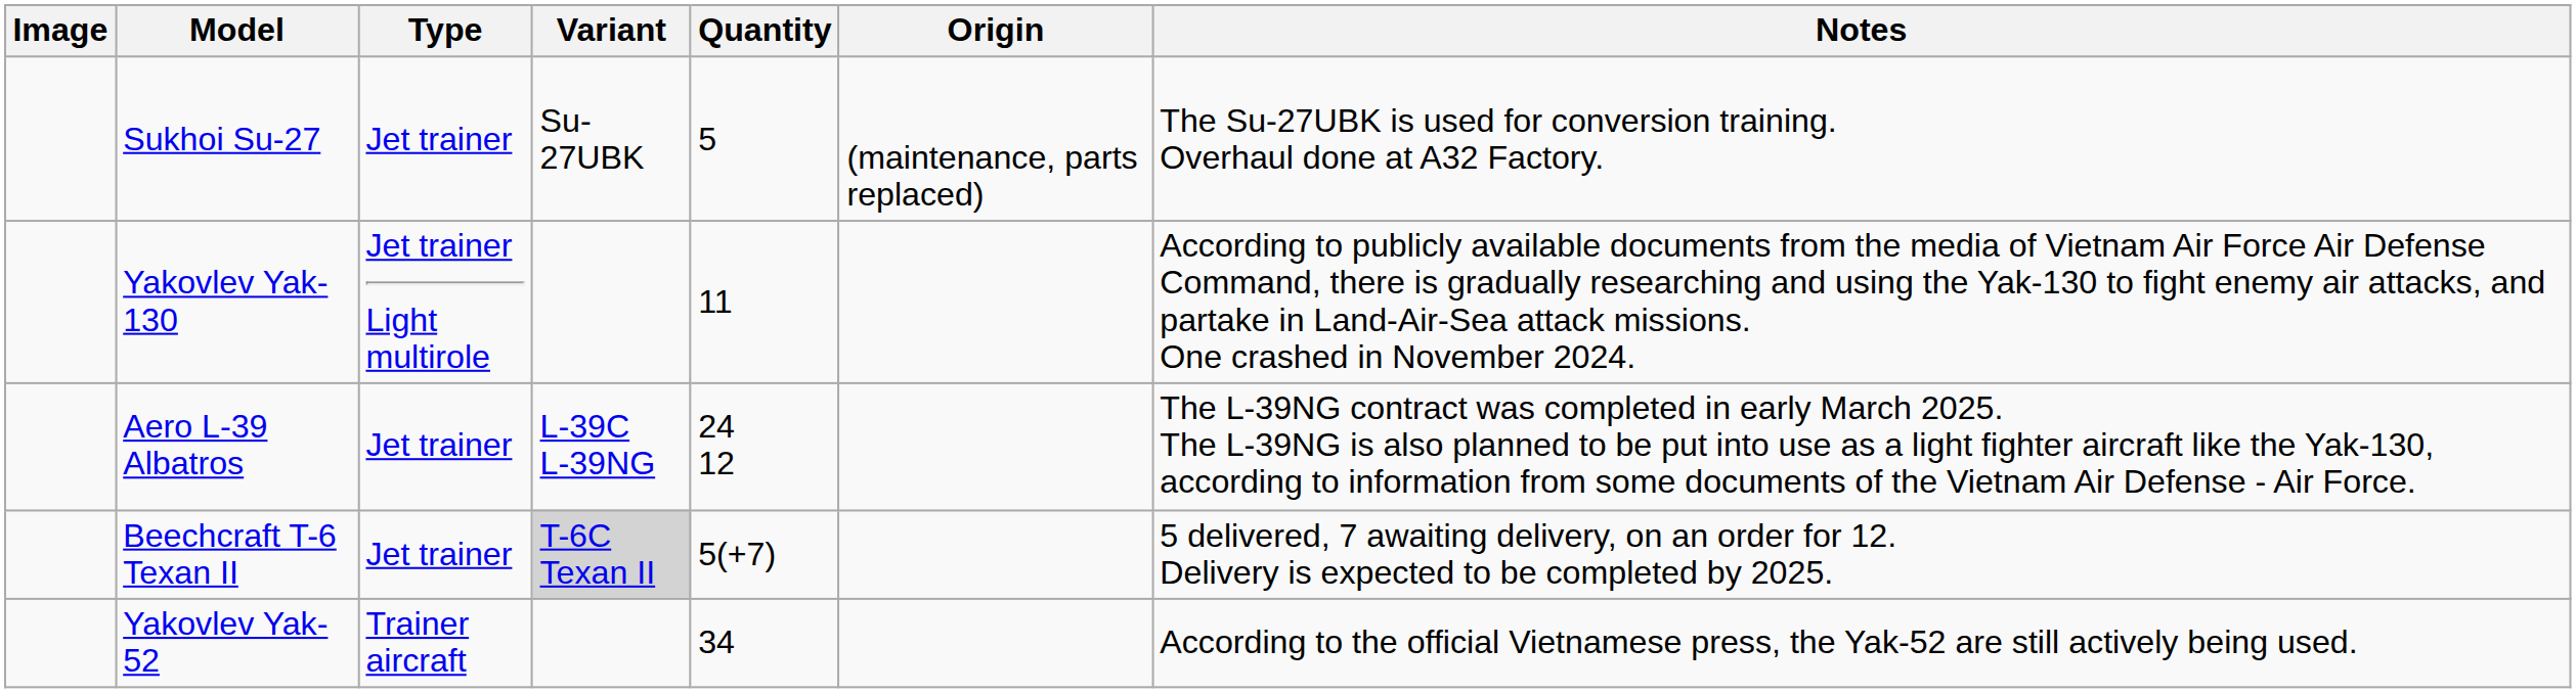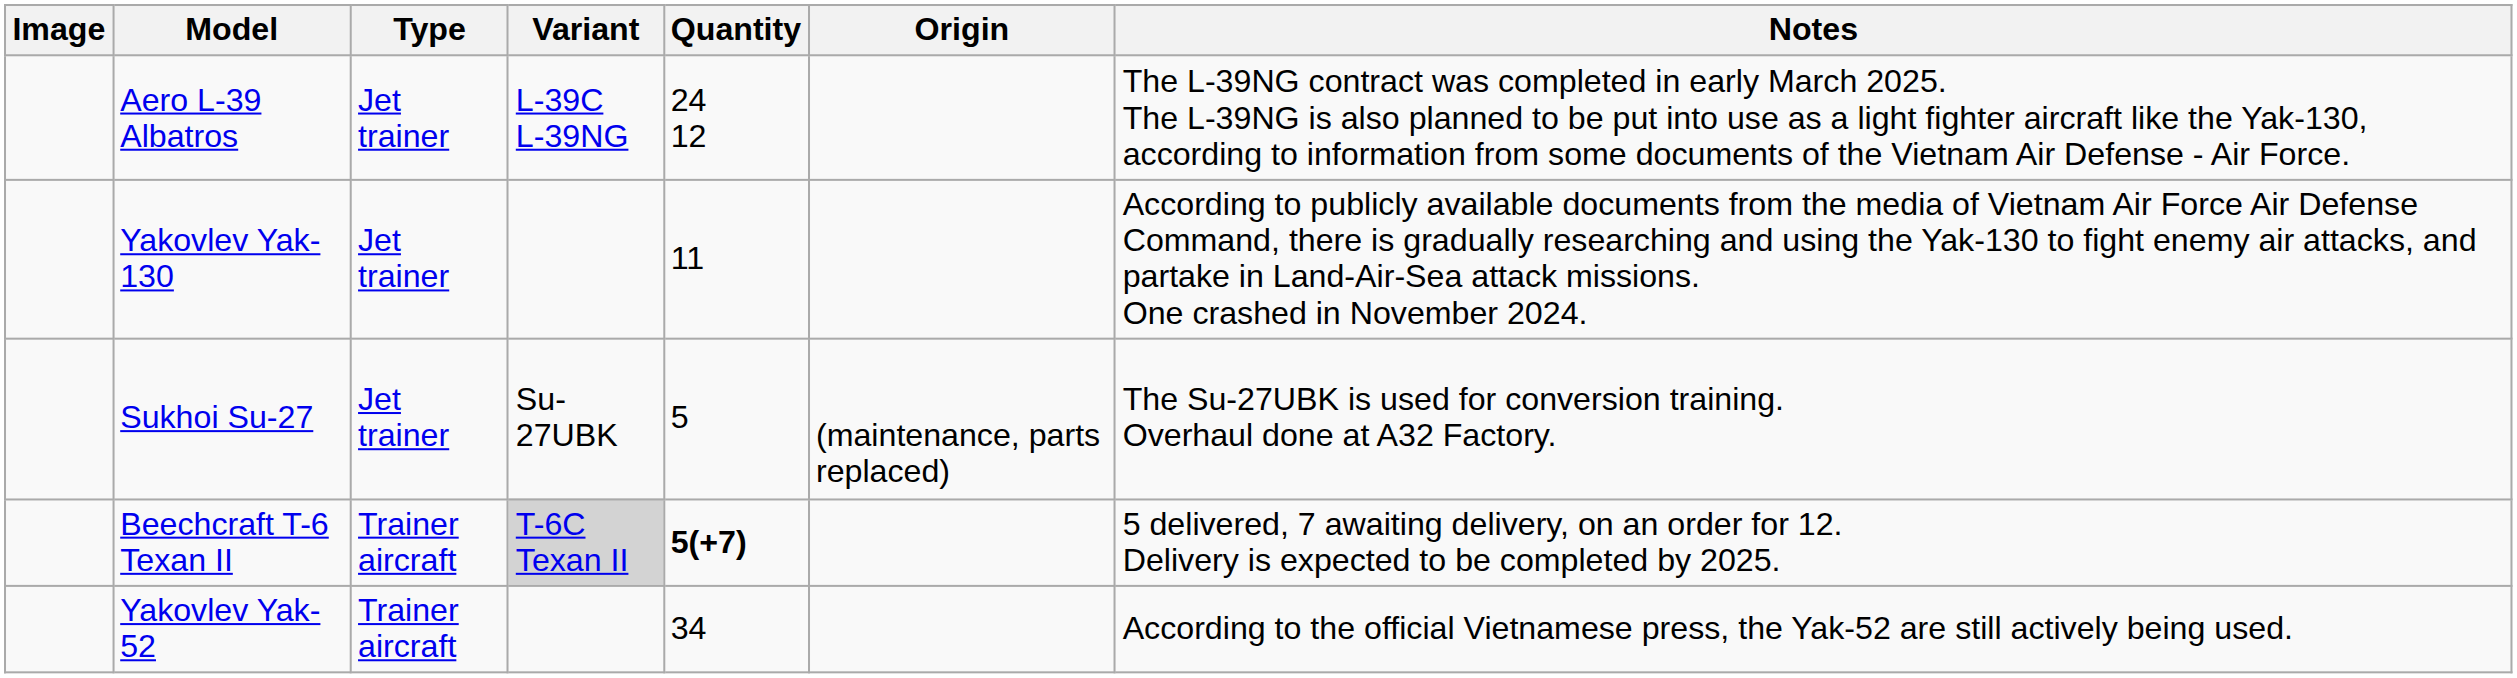rows swapped: Sukhoi Su-27 <-> Aero L-39 Albatros
Yakovlev Yak-130 | Type: Jet trainer Light multirole -> Jet trainer
Beechcraft T-6 Texan II | Type: Jet trainer -> Trainer aircraft
Beechcraft T-6 Texan II | Quantity: normal -> bold
